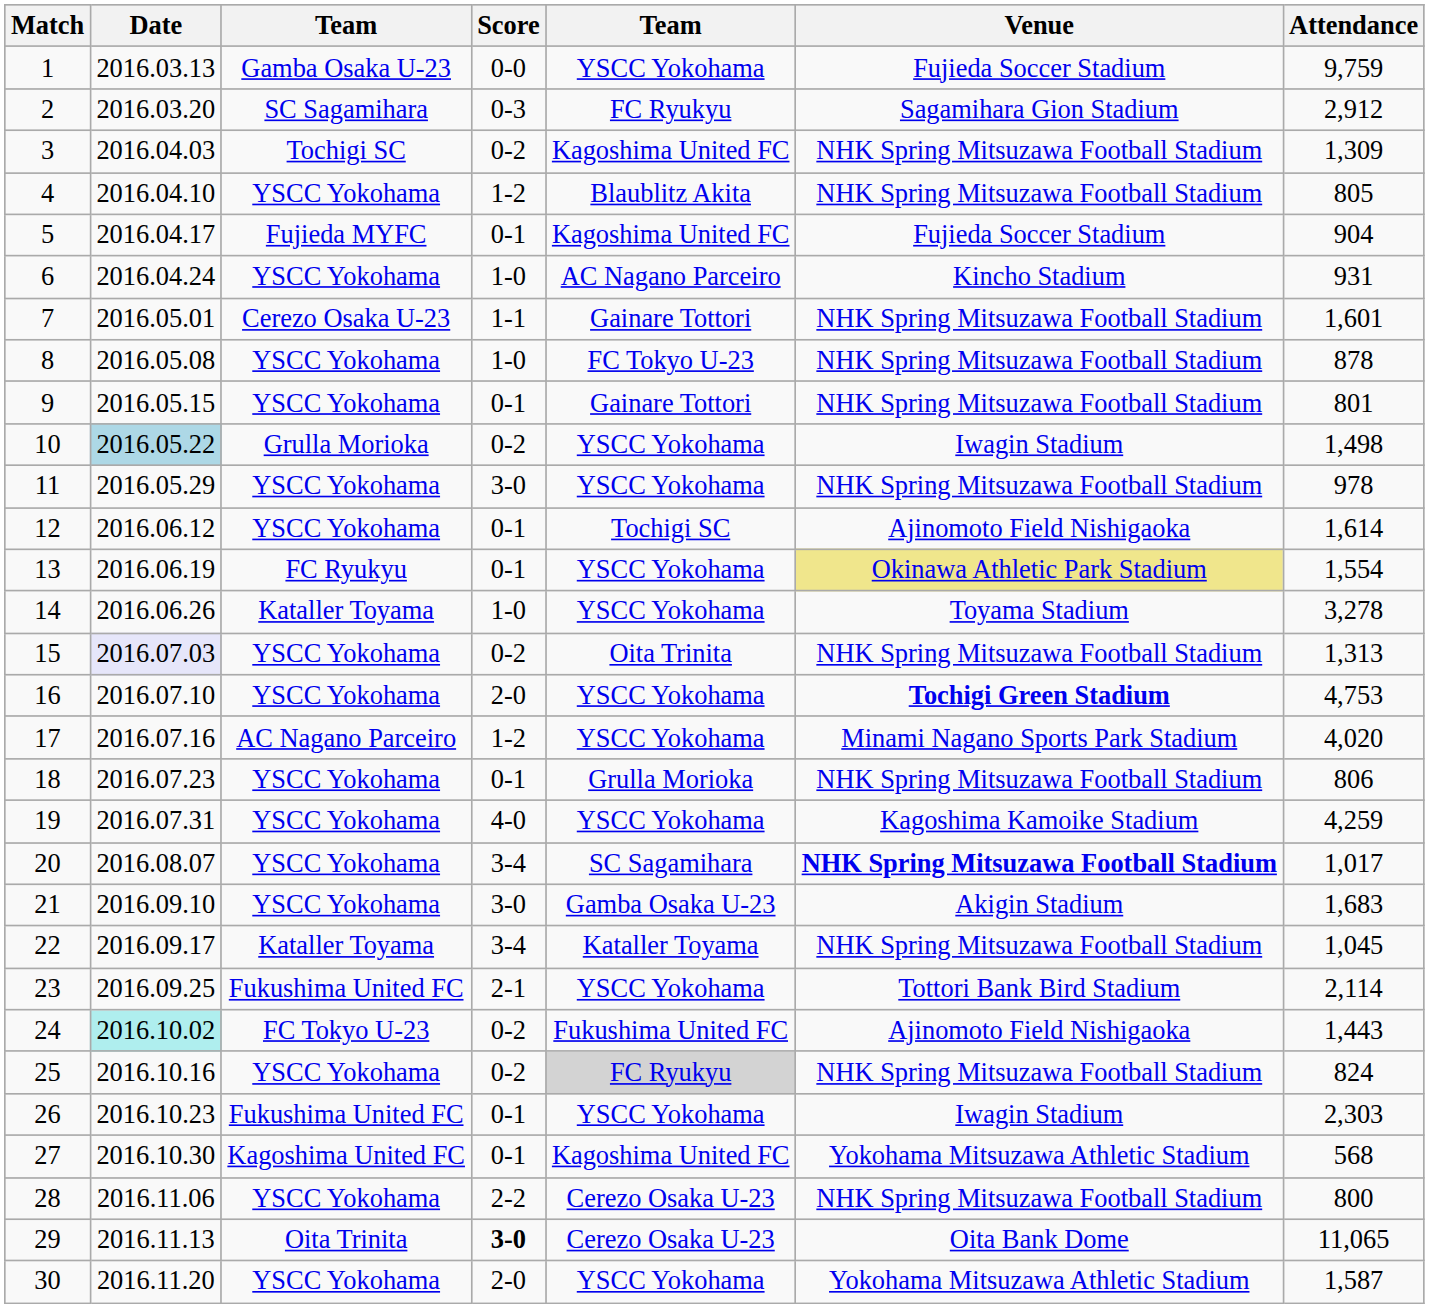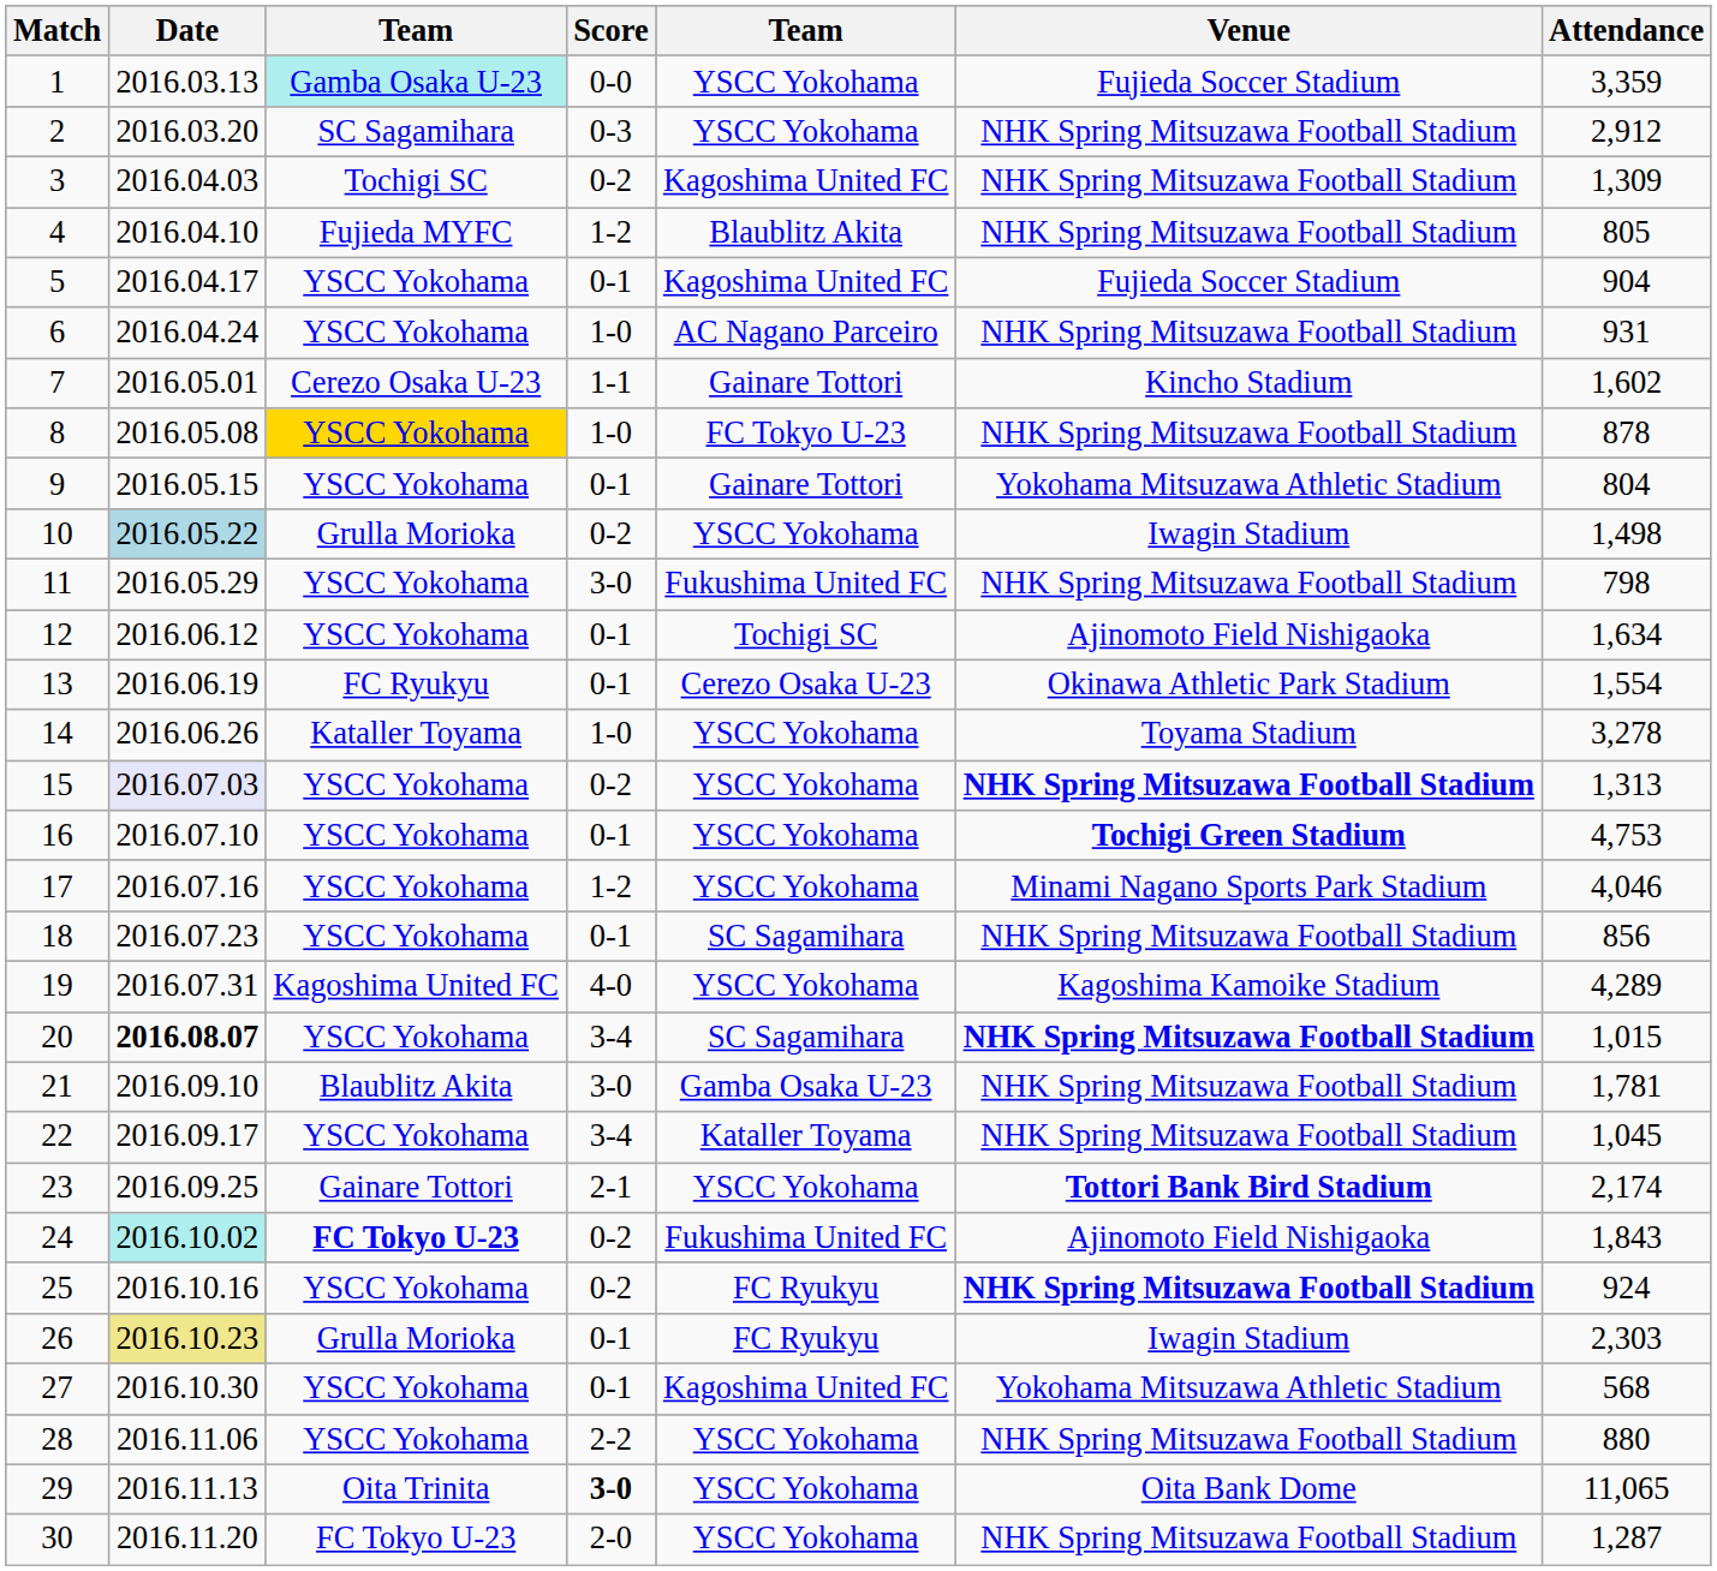1 | column 3: no background -> paleturquoise background
1 | Attendance: 9,759 -> 3,359
2 | column 5: FC Ryukyu -> YSCC Yokohama
2 | Venue: Sagamihara Gion Stadium -> NHK Spring Mitsuzawa Football Stadium
4 | column 3: YSCC Yokohama -> Fujieda MYFC
5 | column 3: Fujieda MYFC -> YSCC Yokohama
6 | Venue: Kincho Stadium -> NHK Spring Mitsuzawa Football Stadium
7 | Venue: NHK Spring Mitsuzawa Football Stadium -> Kincho Stadium
7 | Attendance: 1,601 -> 1,602
8 | column 3: no background -> gold background
9 | Venue: NHK Spring Mitsuzawa Football Stadium -> Yokohama Mitsuzawa Athletic Stadium
9 | Attendance: 801 -> 804
11 | column 5: YSCC Yokohama -> Fukushima United FC
11 | Attendance: 978 -> 798
12 | Attendance: 1,614 -> 1,634
13 | column 5: YSCC Yokohama -> Cerezo Osaka U-23
13 | Venue: khaki background -> no background
15 | column 5: Oita Trinita -> YSCC Yokohama
15 | Venue: normal -> bold
16 | Score: 2-0 -> 0-1
17 | column 3: AC Nagano Parceiro -> YSCC Yokohama
17 | Attendance: 4,020 -> 4,046
18 | column 5: Grulla Morioka -> SC Sagamihara
18 | Attendance: 806 -> 856
19 | column 3: YSCC Yokohama -> Kagoshima United FC
19 | Attendance: 4,259 -> 4,289
20 | Date: normal -> bold
20 | Attendance: 1,017 -> 1,015
21 | column 3: YSCC Yokohama -> Blaublitz Akita
21 | Venue: Akigin Stadium -> NHK Spring Mitsuzawa Football Stadium
21 | Attendance: 1,683 -> 1,781
22 | column 3: Kataller Toyama -> YSCC Yokohama
23 | column 3: Fukushima United FC -> Gainare Tottori
23 | Venue: normal -> bold
23 | Attendance: 2,114 -> 2,174
24 | column 3: normal -> bold
24 | Attendance: 1,443 -> 1,843
25 | column 5: lightgrey background -> no background
25 | Venue: normal -> bold
25 | Attendance: 824 -> 924
26 | Date: no background -> khaki background
26 | column 3: Fukushima United FC -> Grulla Morioka
26 | column 5: YSCC Yokohama -> FC Ryukyu
27 | column 3: Kagoshima United FC -> YSCC Yokohama
28 | column 5: Cerezo Osaka U-23 -> YSCC Yokohama
28 | Attendance: 800 -> 880
29 | column 5: Cerezo Osaka U-23 -> YSCC Yokohama
30 | column 3: YSCC Yokohama -> FC Tokyo U-23
30 | Venue: Yokohama Mitsuzawa Athletic Stadium -> NHK Spring Mitsuzawa Football Stadium
30 | Attendance: 1,587 -> 1,287
